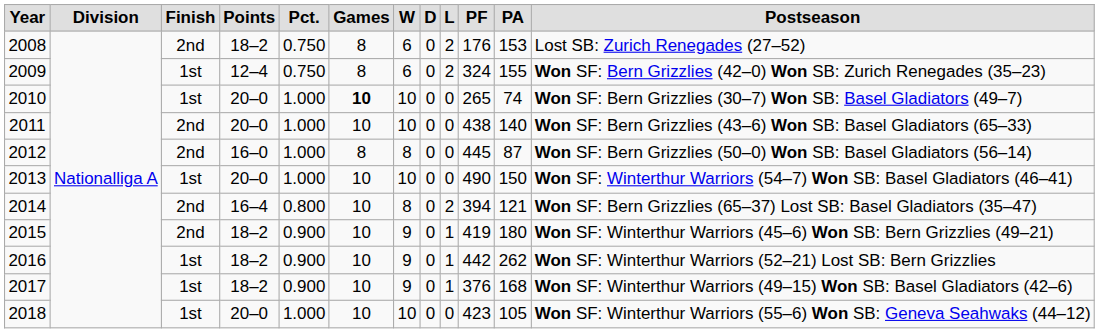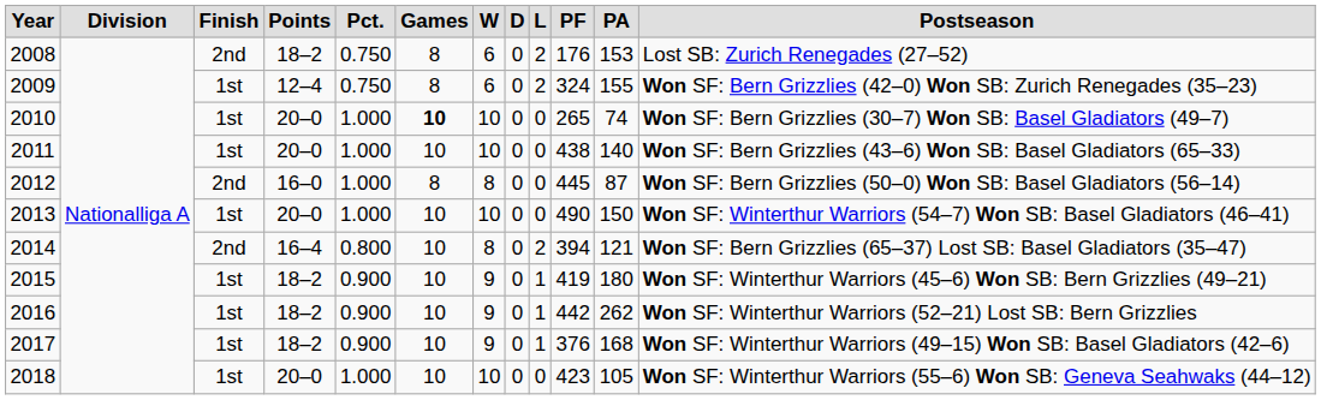2011 | column 3: 2nd -> 1st
2015 | column 3: 2nd -> 1st
